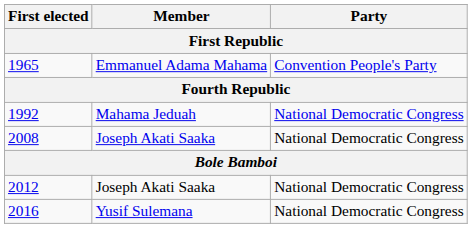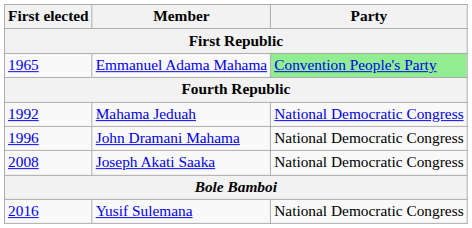1965 | Party: no background -> lightgreen background
+ row: 1996 | John Dramani Mahama | National Democratic Congress
- row: 2012 | Joseph Akati Saaka | National Democratic Congress
